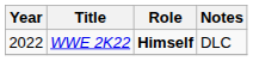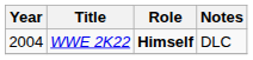WWE 2K22 | Year: 2022 -> 2004
